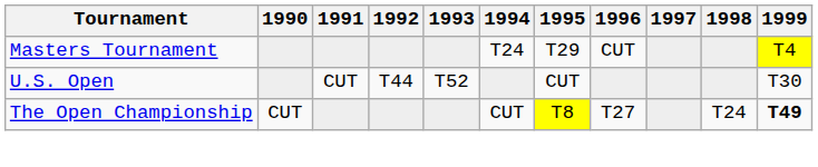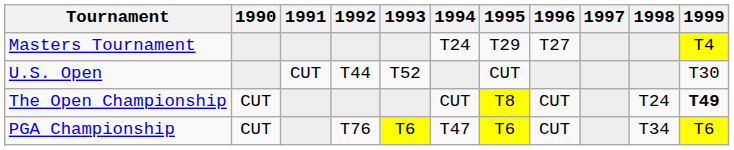Masters Tournament | 1996: CUT -> T27
The Open Championship | 1996: T27 -> CUT
+ row: PGA Championship | CUT | T76 | T6 | T47 | T6 | CUT | T34 | T6
